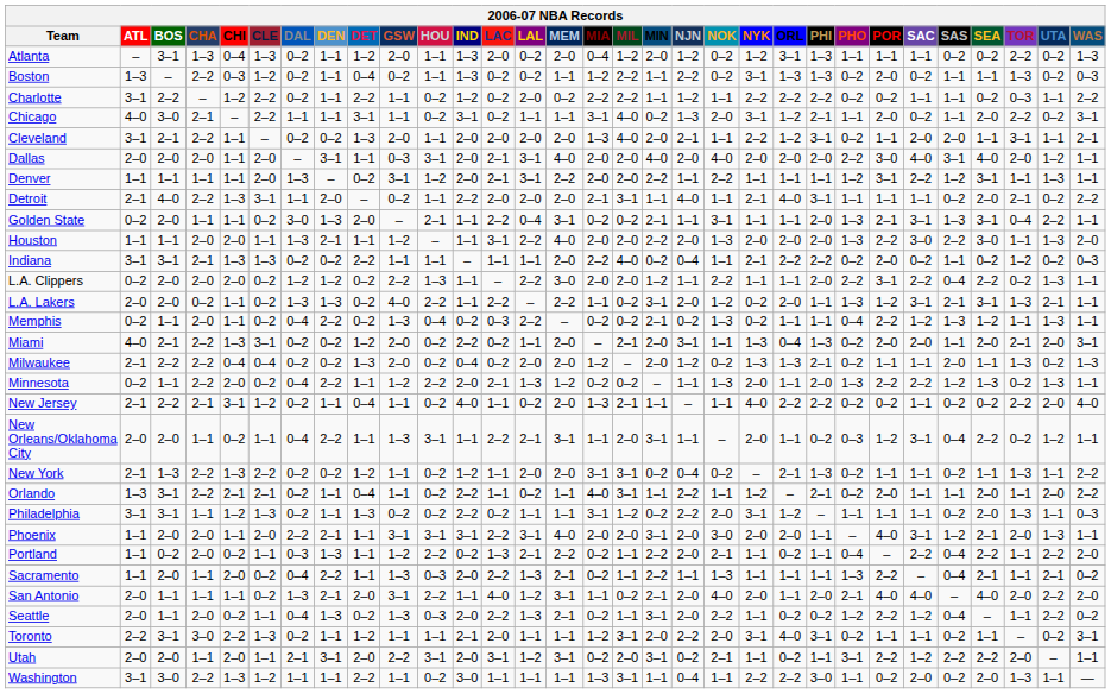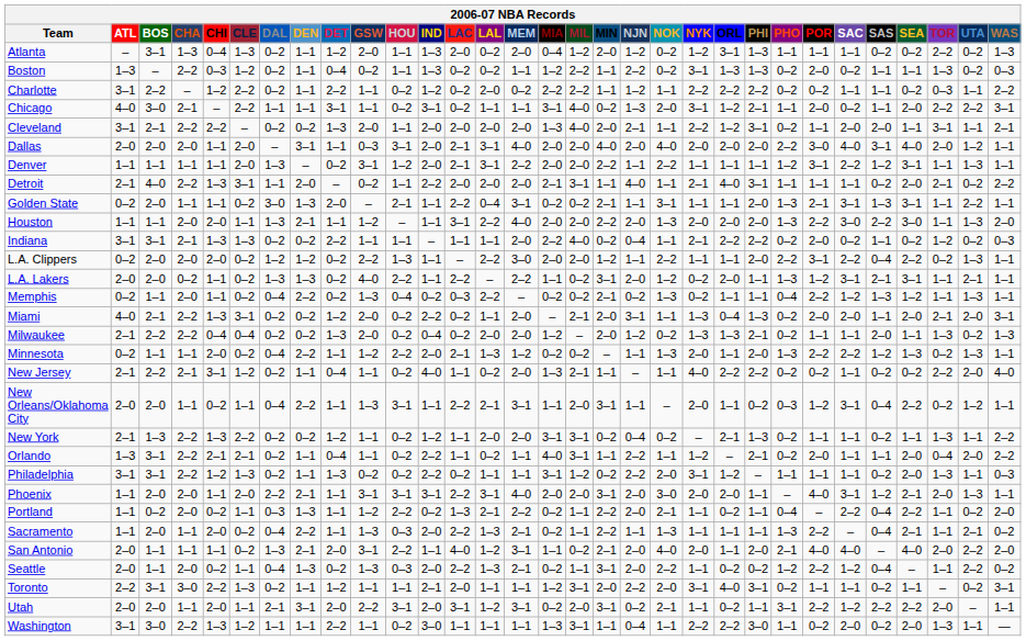Chicago | UTA: 0–2 -> 2–2
Cleveland | CHI: 1–1 -> 2–2
Golden State | TOR: 0–4 -> 1–1
L.A. Lakers | TOR: 1–3 -> 1–1
Minnesota | CHA: 2–2 -> 1–1
Orlando | TOR: 1–1 -> 0–4
Philadelphia | CHA: 1–1 -> 2–2
Portland | UTA: 2–2 -> 0–2
